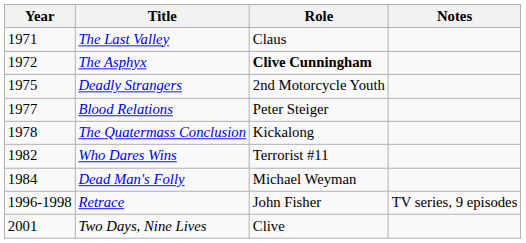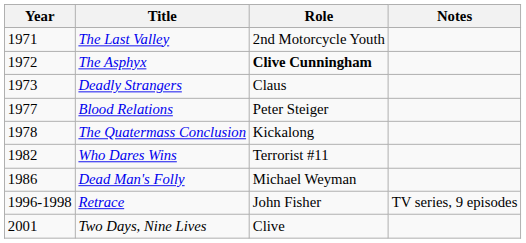The Last Valley | Role: Claus -> 2nd Motorcycle Youth
Deadly Strangers | Year: 1975 -> 1973
Deadly Strangers | Role: 2nd Motorcycle Youth -> Claus
Dead Man's Folly | Year: 1984 -> 1986
